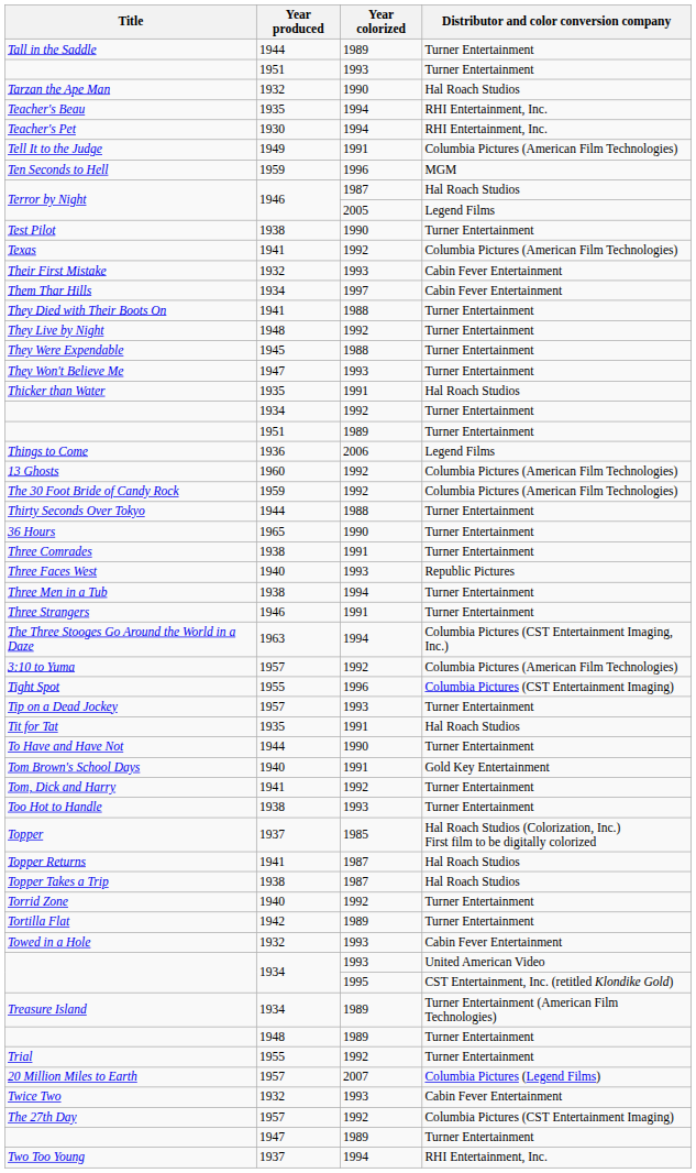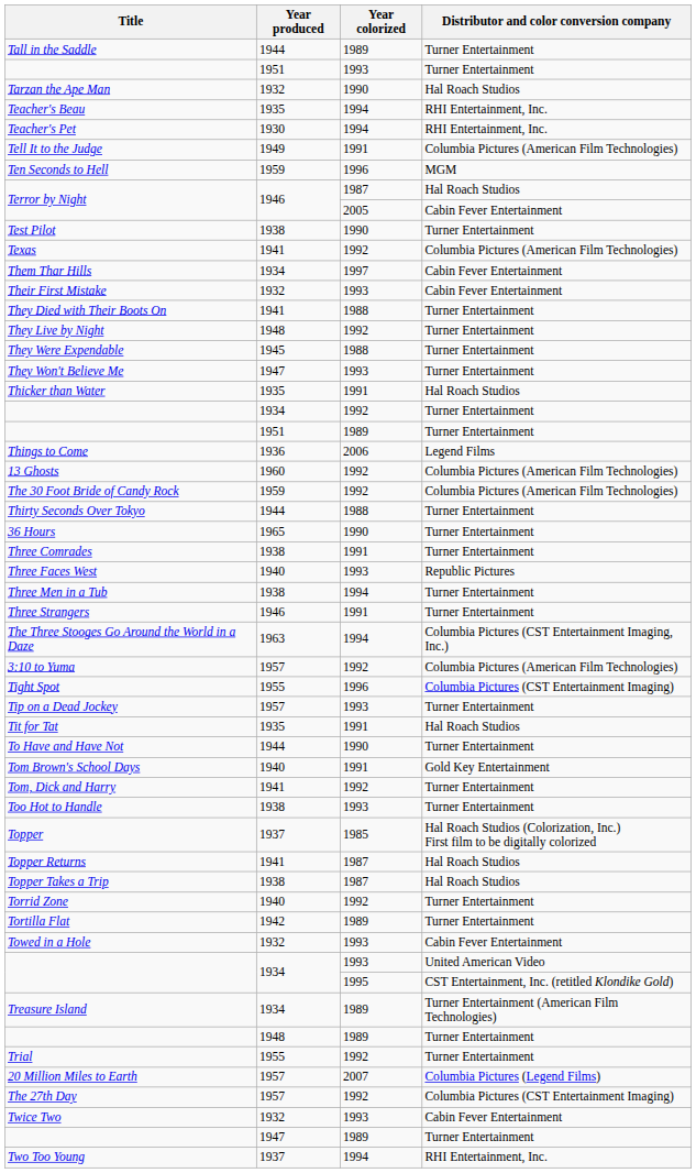Terror by Night / 2005 | Distributor and color conversion company: Legend Films -> Cabin Fever Entertainment
rows swapped: Their First Mistake <-> Them Thar Hills
rows swapped: The 27th Day <-> Twice Two
